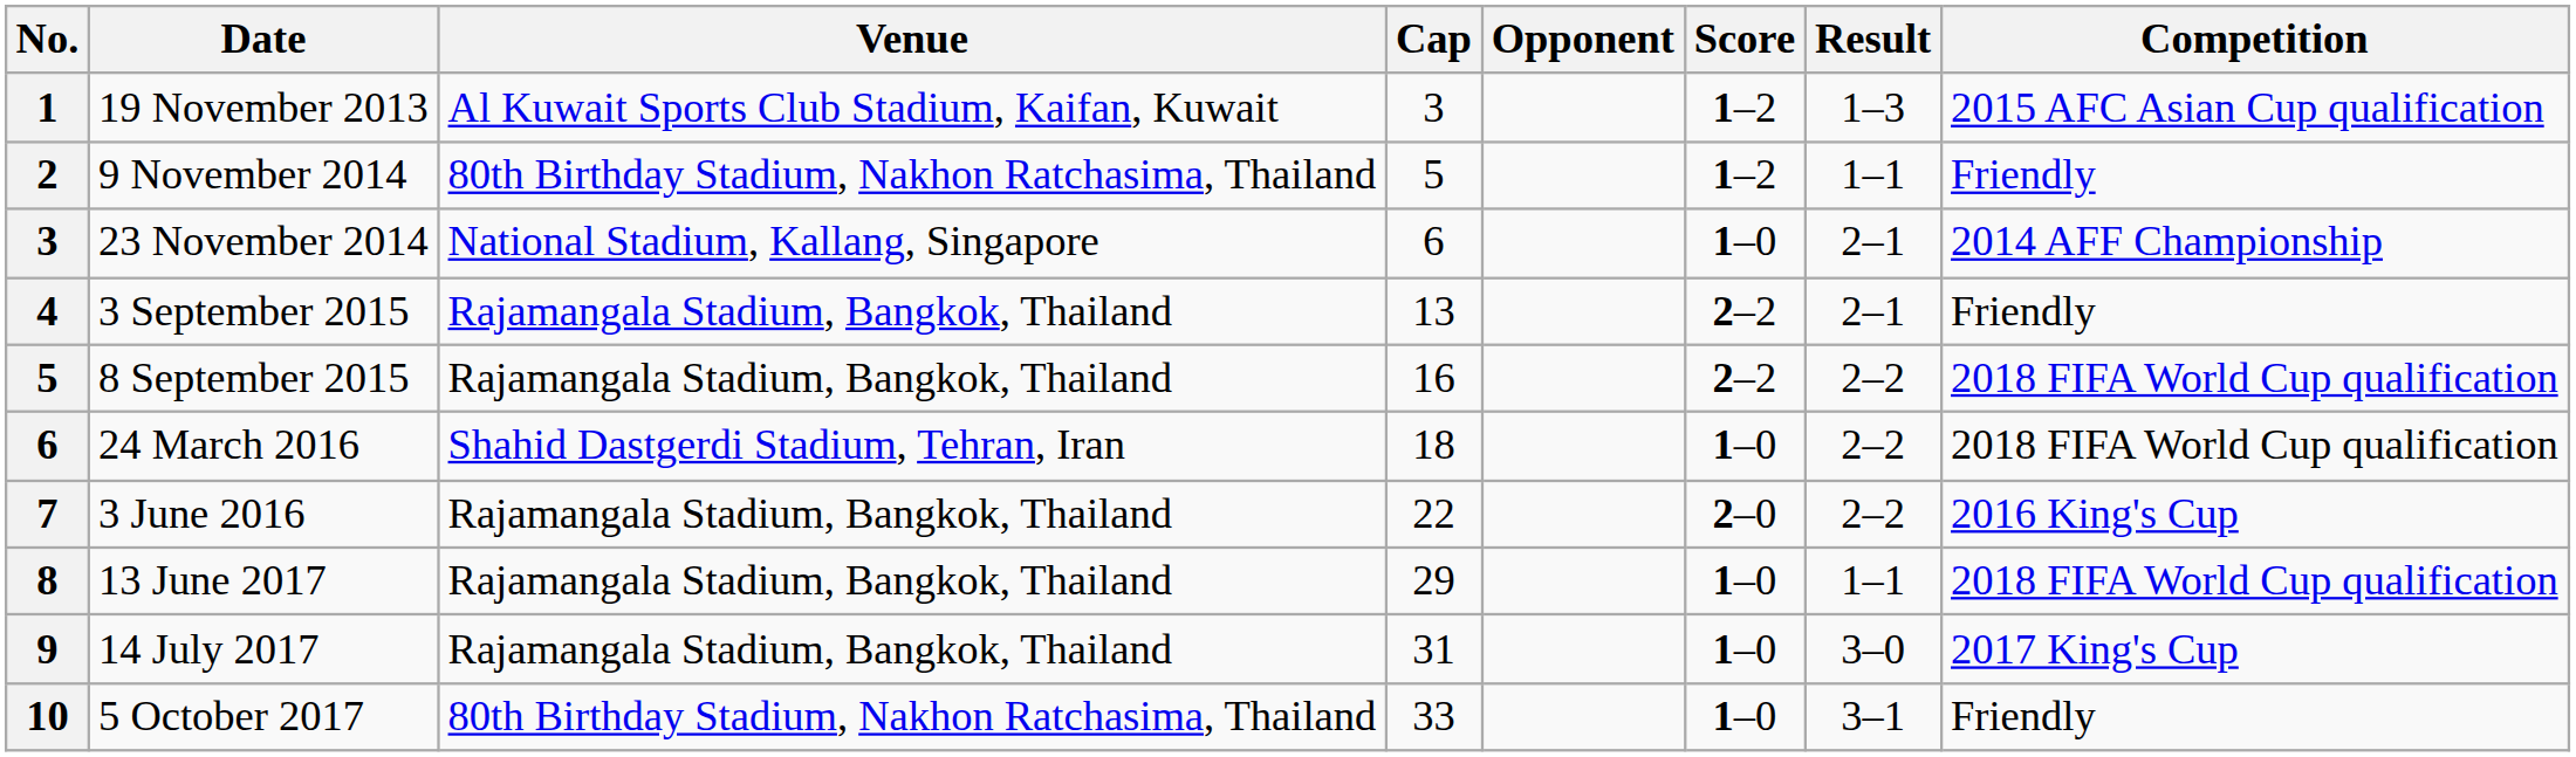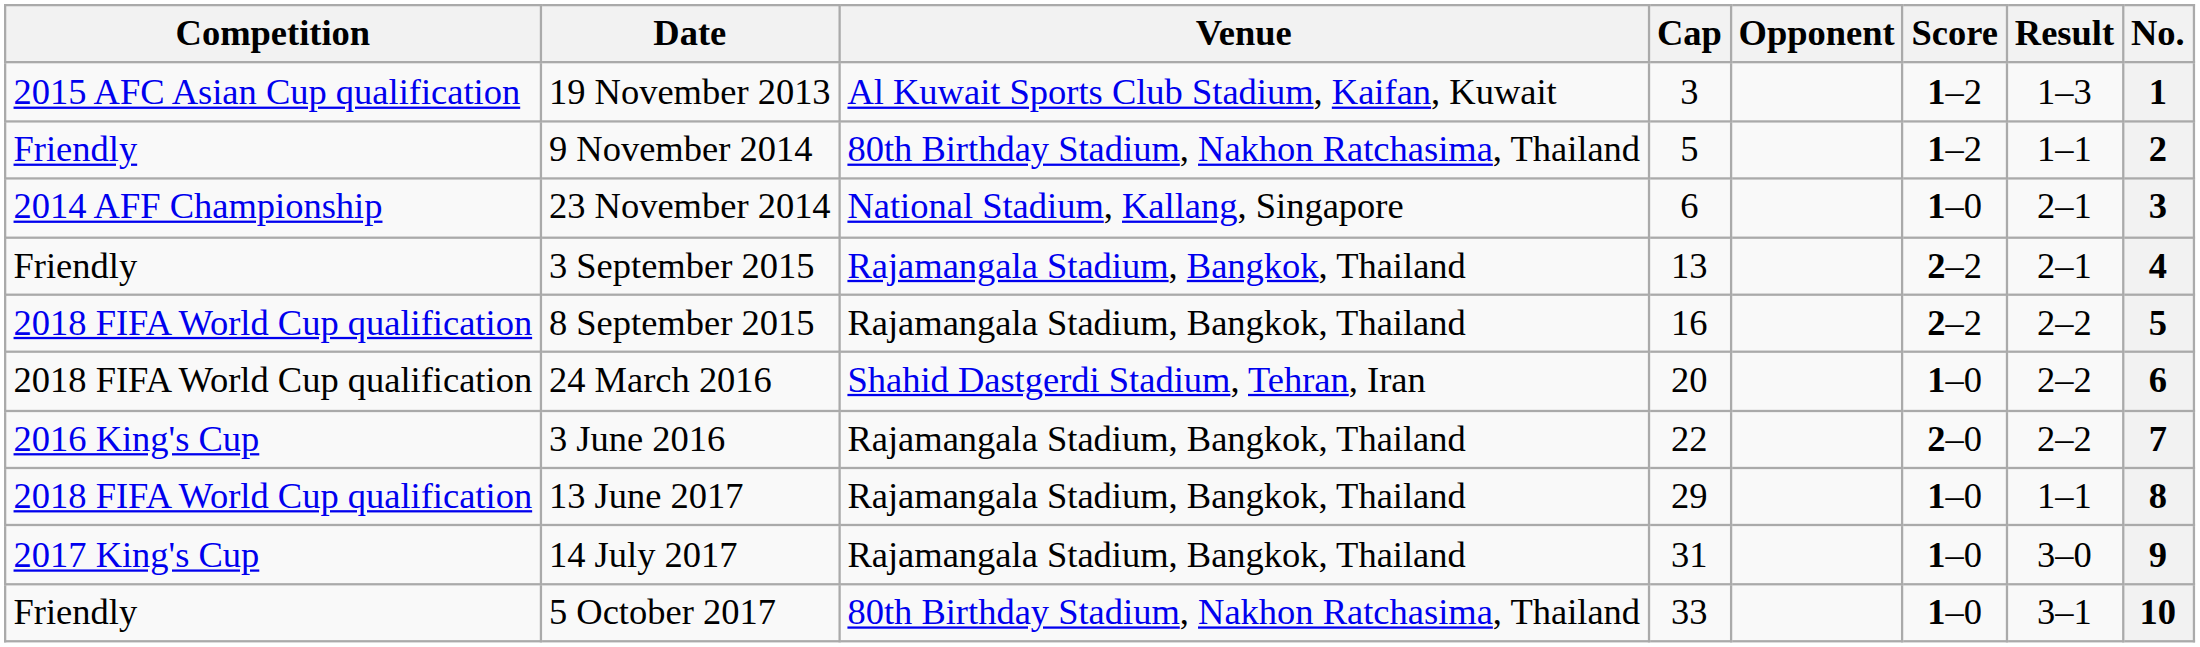columns swapped: No. <-> Competition
24 March 2016 | Cap: 18 -> 20
